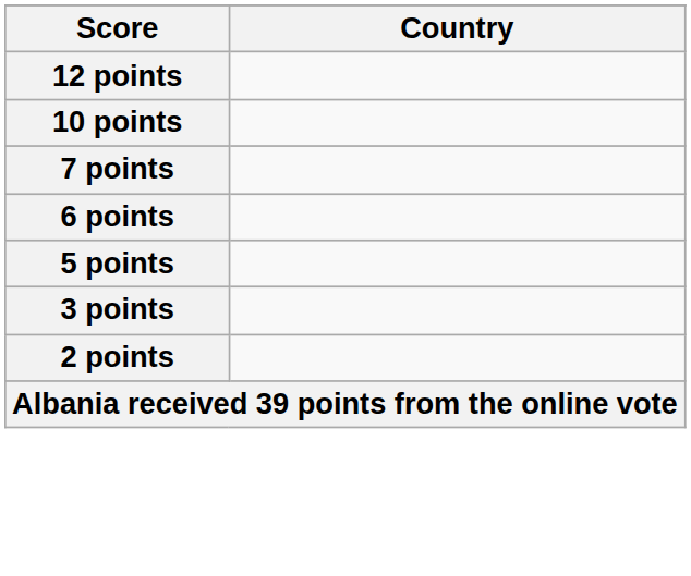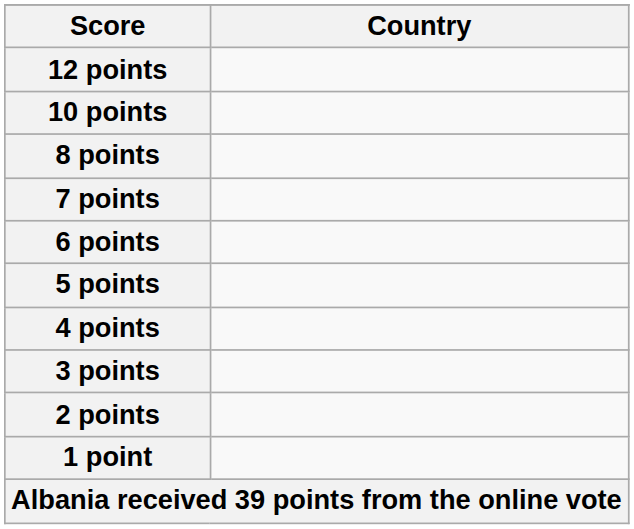+ row: 8 points
+ row: 4 points
+ row: 1 point
